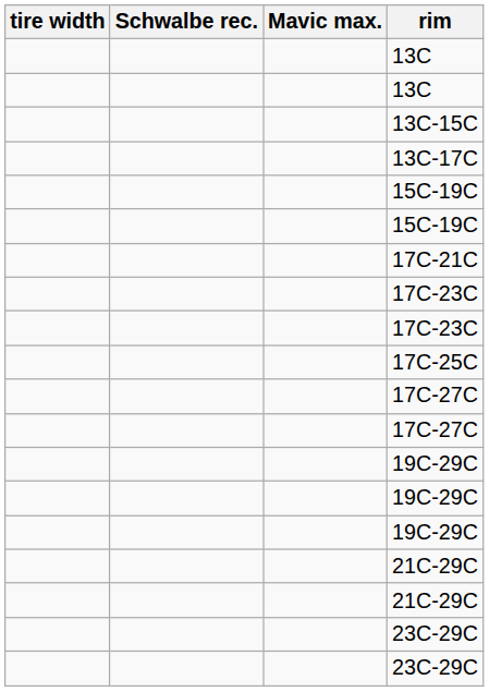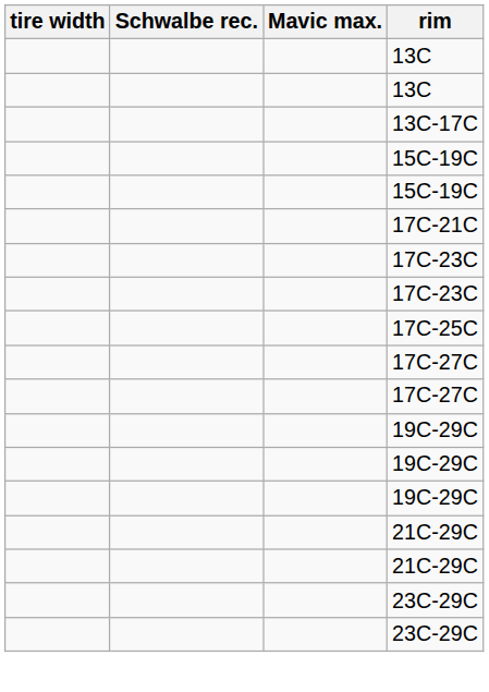- row: 13C-15C
